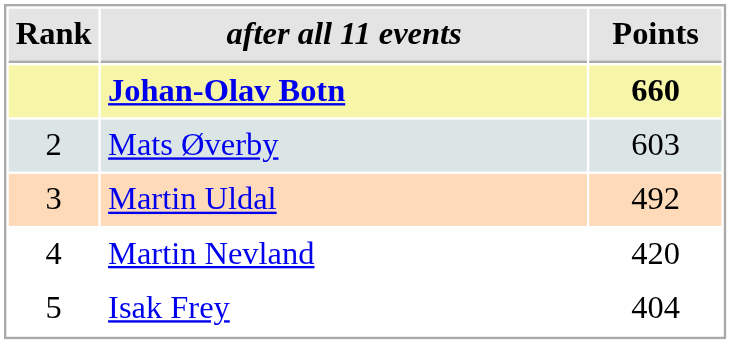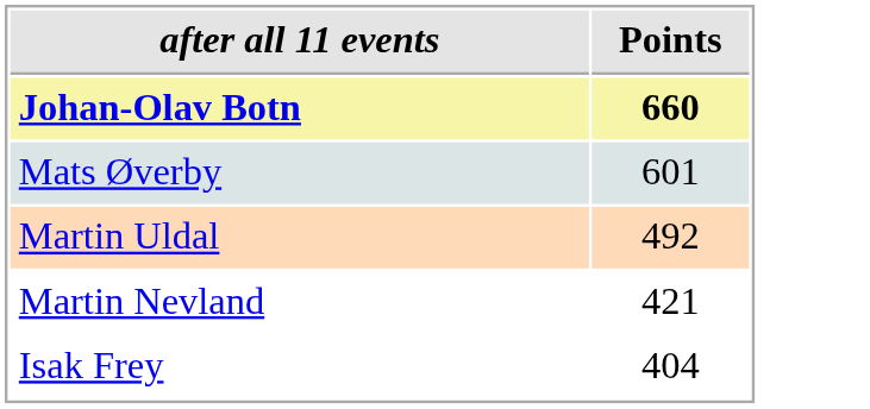- column: Rank | 2 | 3 | 4 | 5
Mats Øverby | Points: 603 -> 601
Martin Nevland | Points: 420 -> 421
